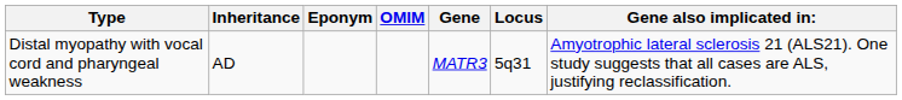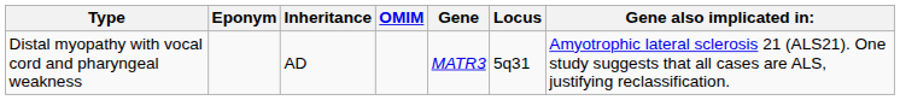columns swapped: Eponym <-> Inheritance
